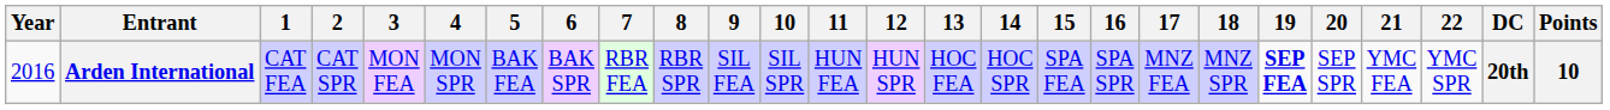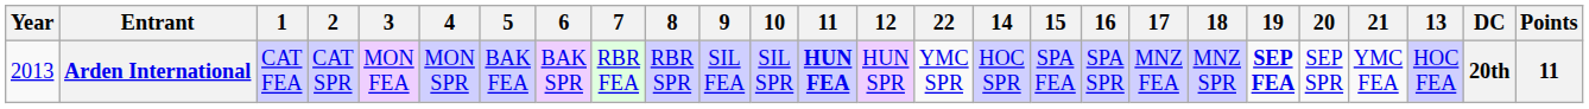columns swapped: 13 <-> 22
Arden International | Year: 2016 -> 2013
Arden International | 11: normal -> bold
Arden International | Points: 10 -> 11
